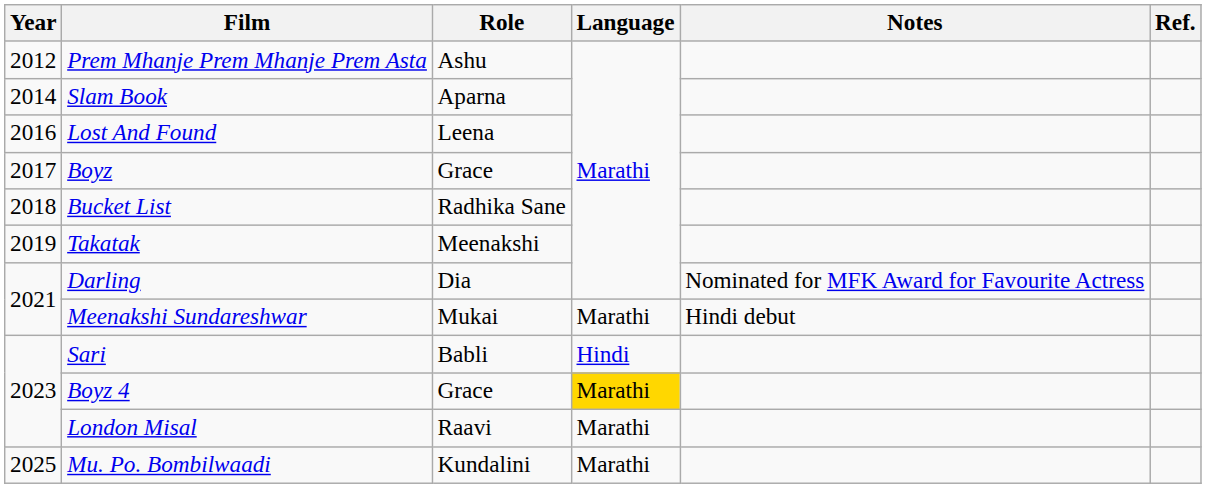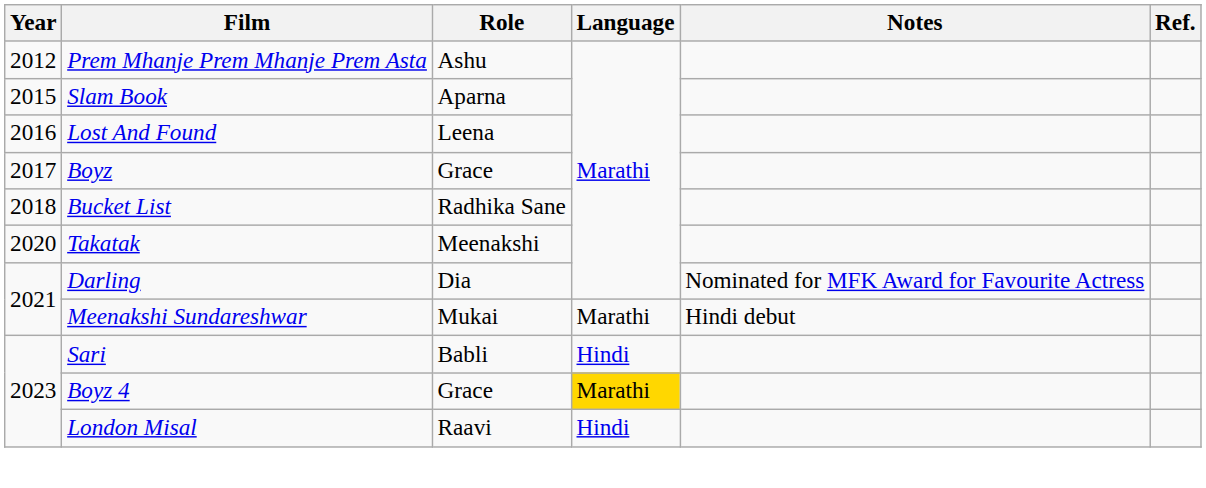Slam Book | Year: 2014 -> 2015
Takatak | Year: 2019 -> 2020
London Misal | Language: Marathi -> Hindi
- row: 2025 | Mu. Po. Bombilwaadi | Kundalini | Marathi
